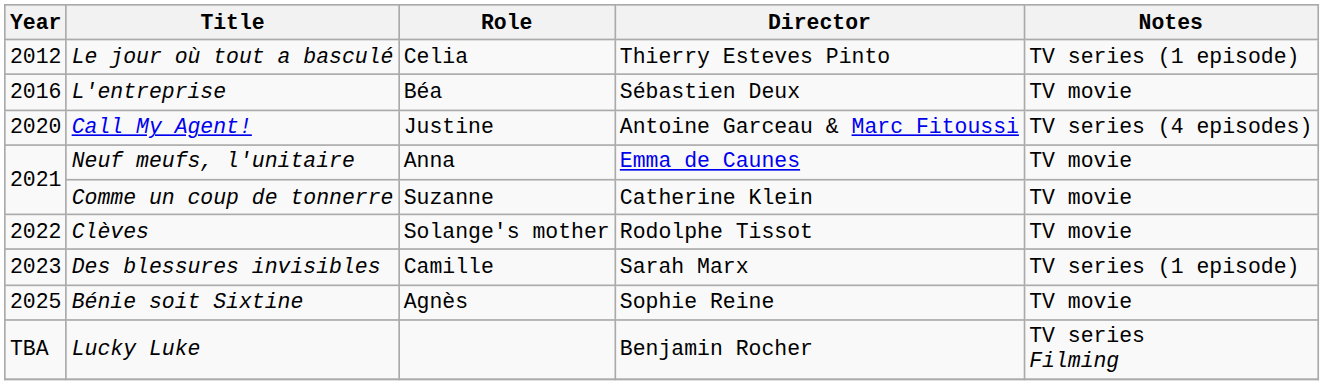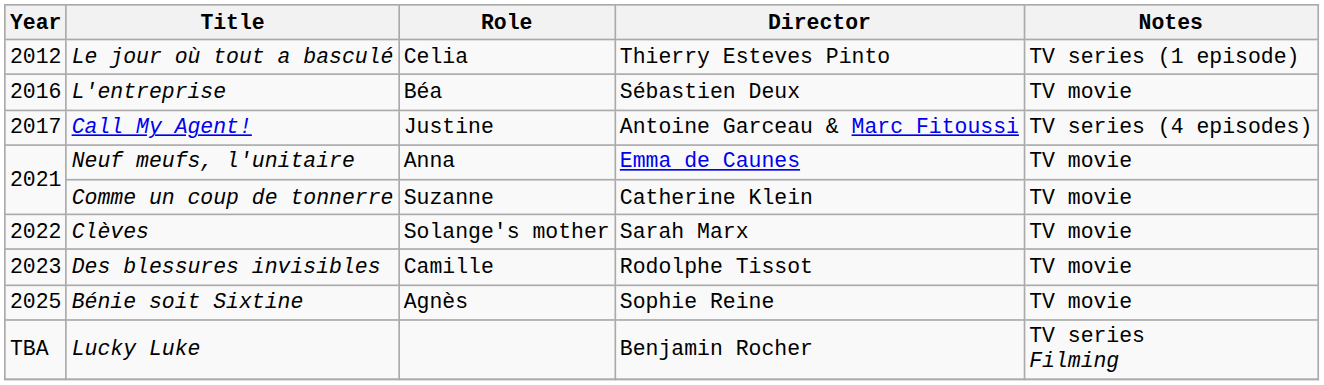Call My Agent! | Year: 2020 -> 2017
Clèves | Director: Rodolphe Tissot -> Sarah Marx
Des blessures invisibles | Director: Sarah Marx -> Rodolphe Tissot
Des blessures invisibles | Notes: TV series (1 episode) -> TV movie
